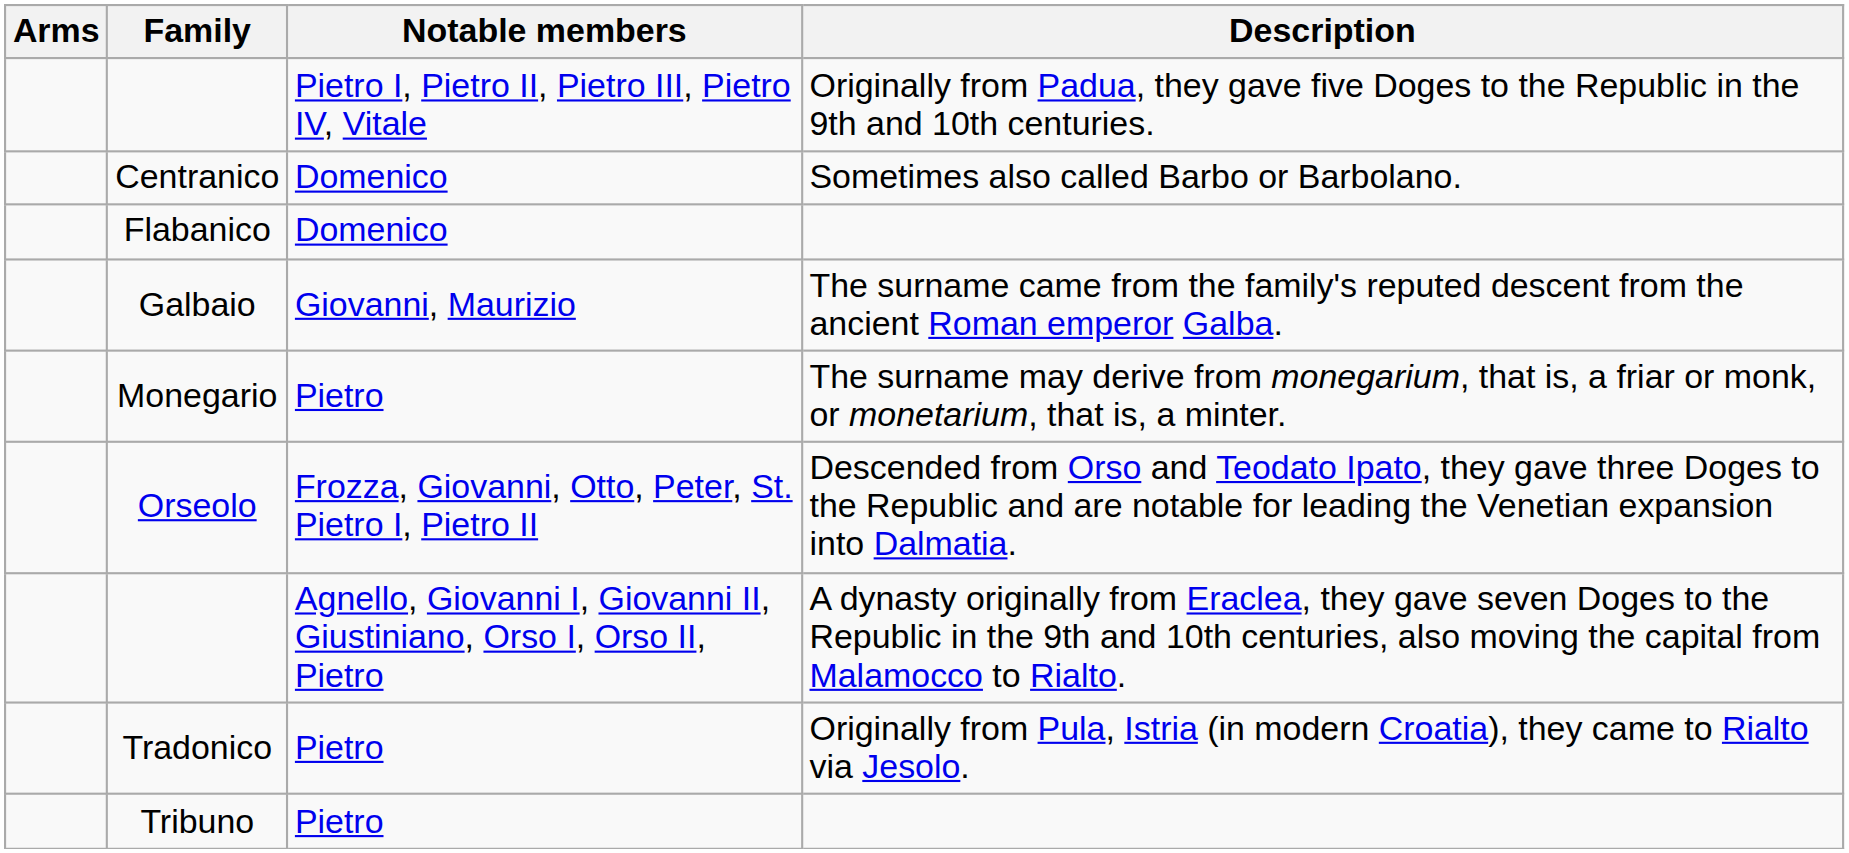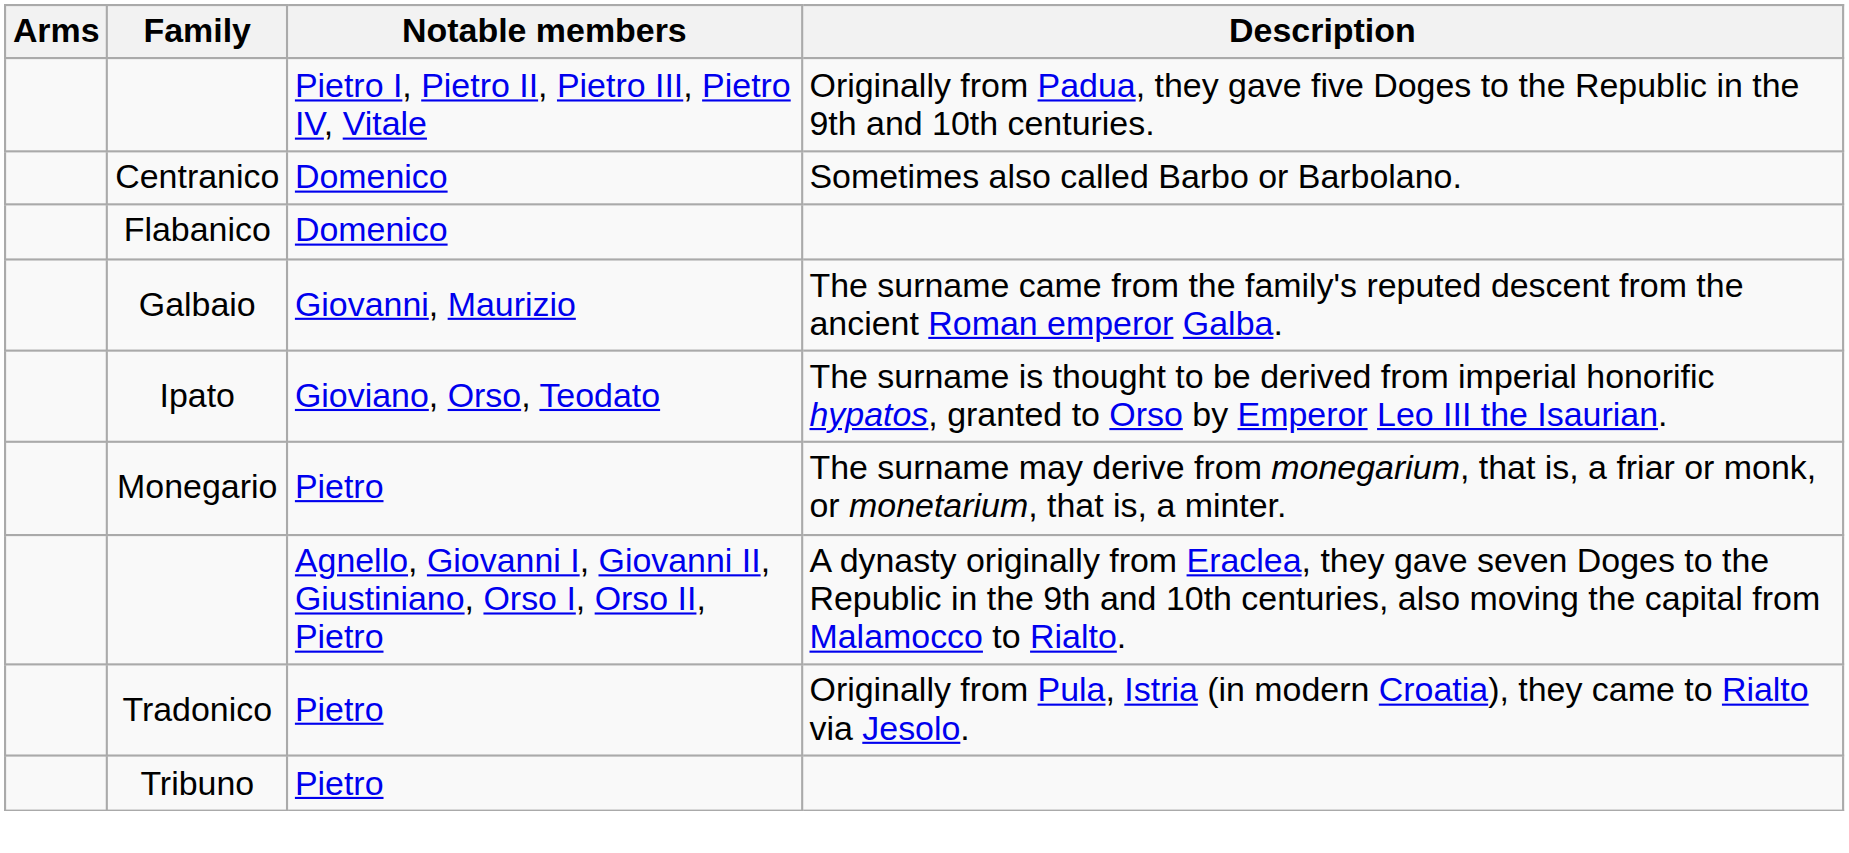+ row: Ipato | Gioviano, Orso, Teodato | The surname is thought to be derived from imperial honorific hypatos, granted to Orso by Emperor Leo III the Isaurian.
- row: Orseolo | Frozza, Giovanni, Otto, Peter, St. Pietro I, Pietro II | Descended from Orso and Teodato Ipato, they gave three Doges to the Republic and are notable for leading the Venetian expansion into Dalmatia.
